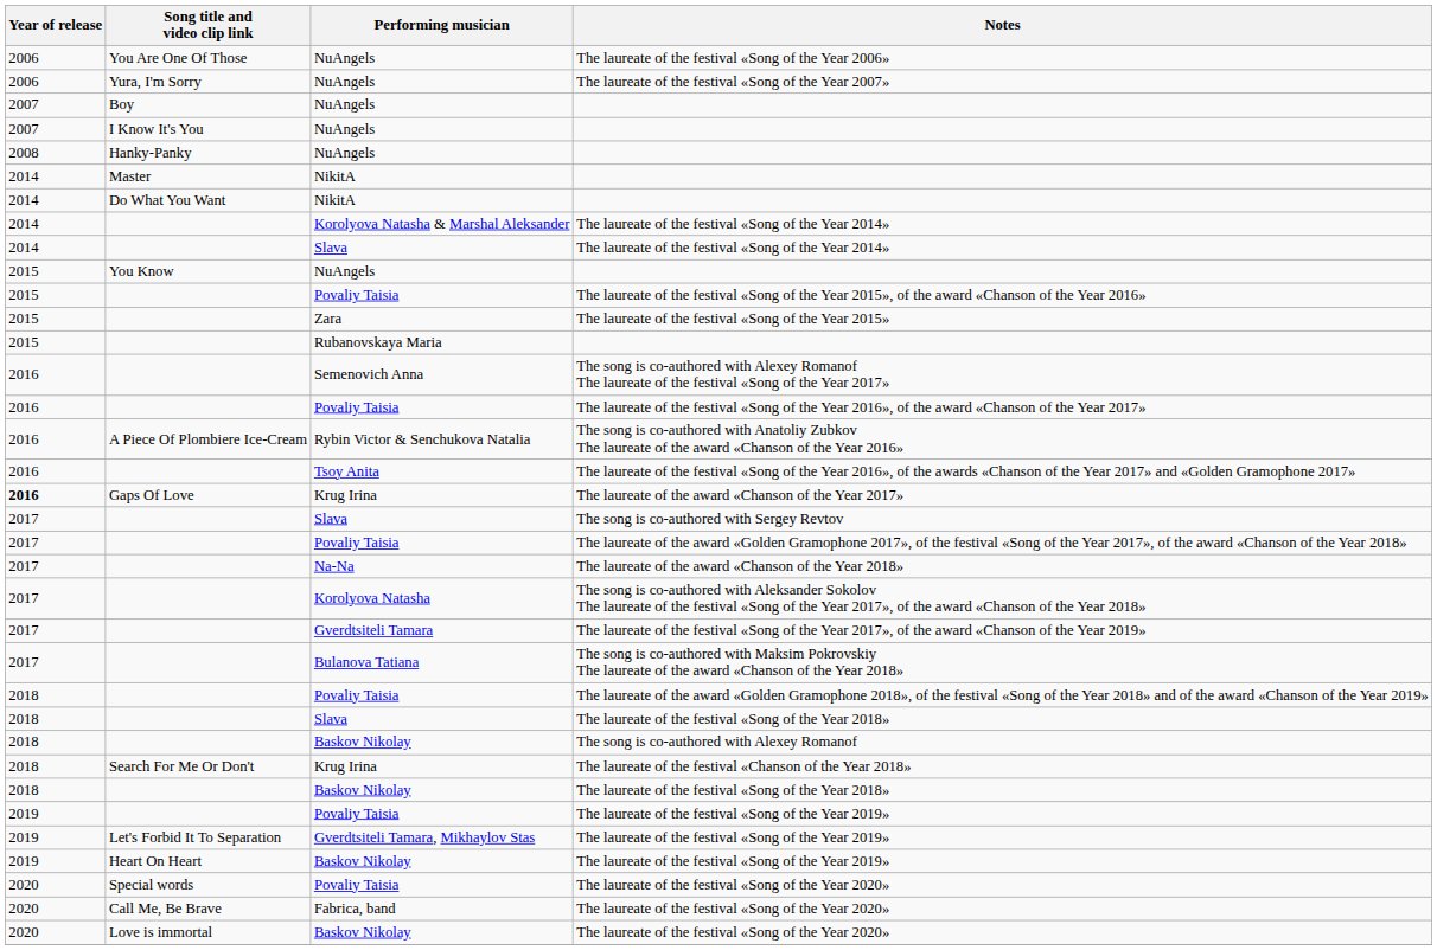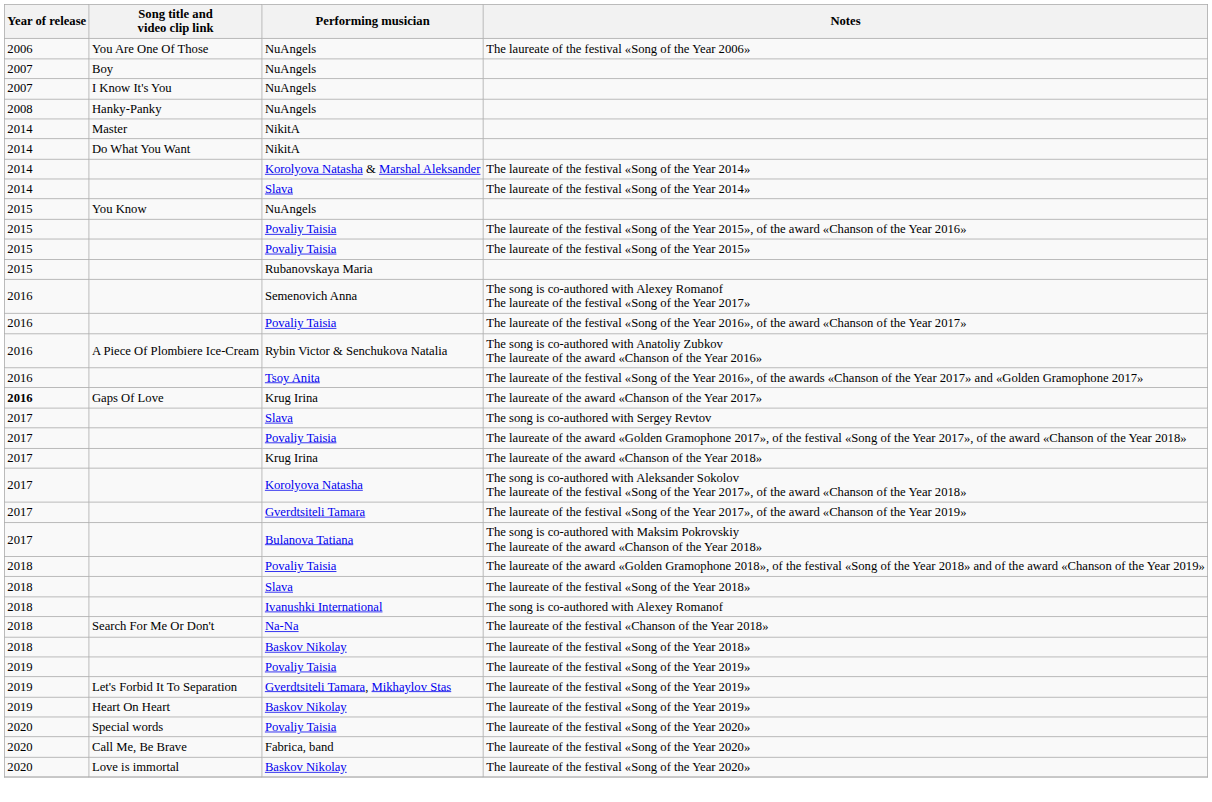- row: 2006 | Yura, I'm Sorry | NuAngels | The laureate of the festival «Song of the Year 2007»
The laureate of the festival «Song of the Year 2015» | Performing musician: Zara -> Povaliy Taisia
The laureate of the award «Chanson of the Year 2018» | Performing musician: Na-Na -> Krug Irina
The song is co-authored with Alexey Romanof | Performing musician: Baskov Nikolay -> Ivanushki International
The laureate of the festival «Chanson of the Year 2018» | Performing musician: Krug Irina -> Na-Na
